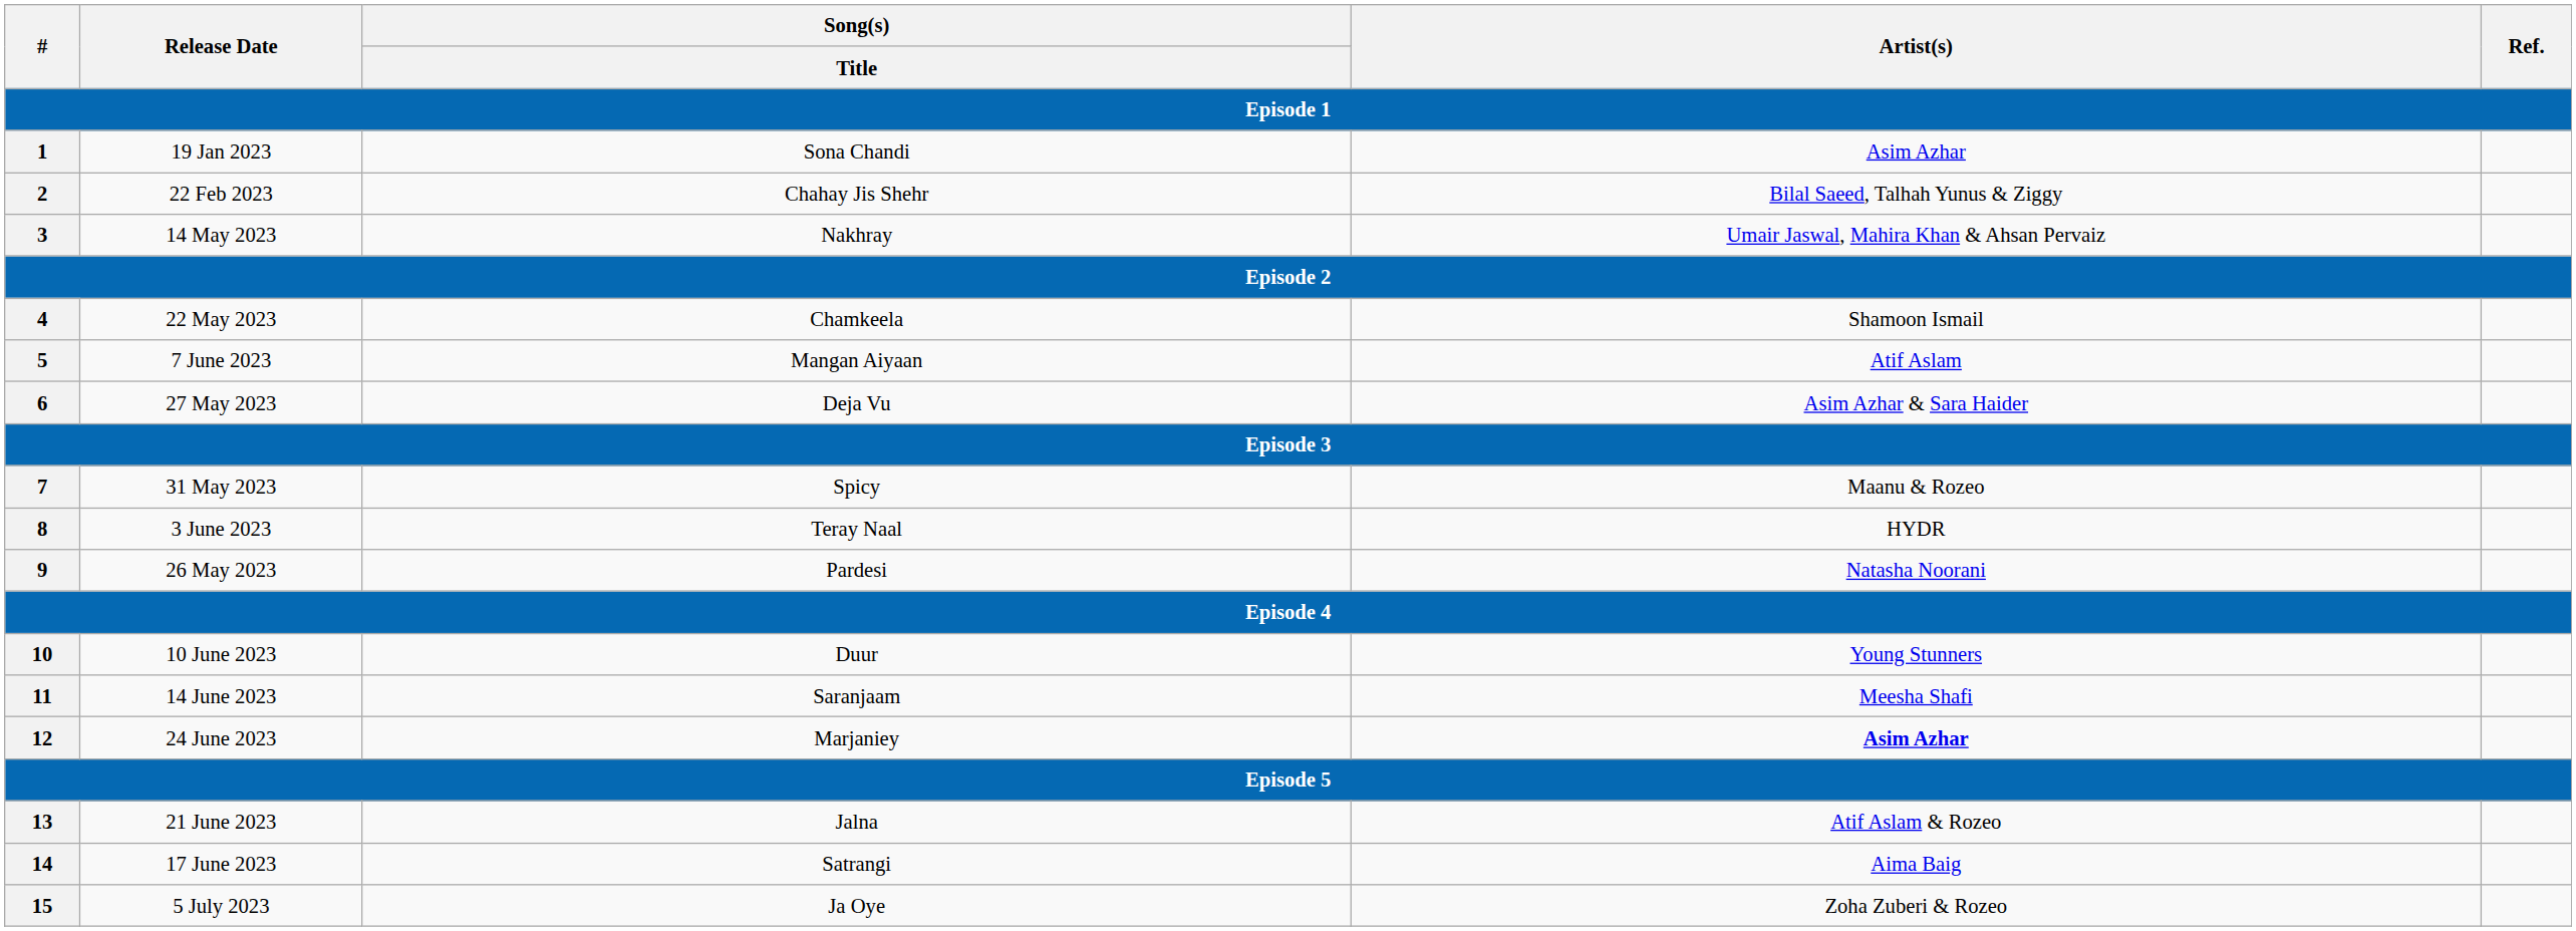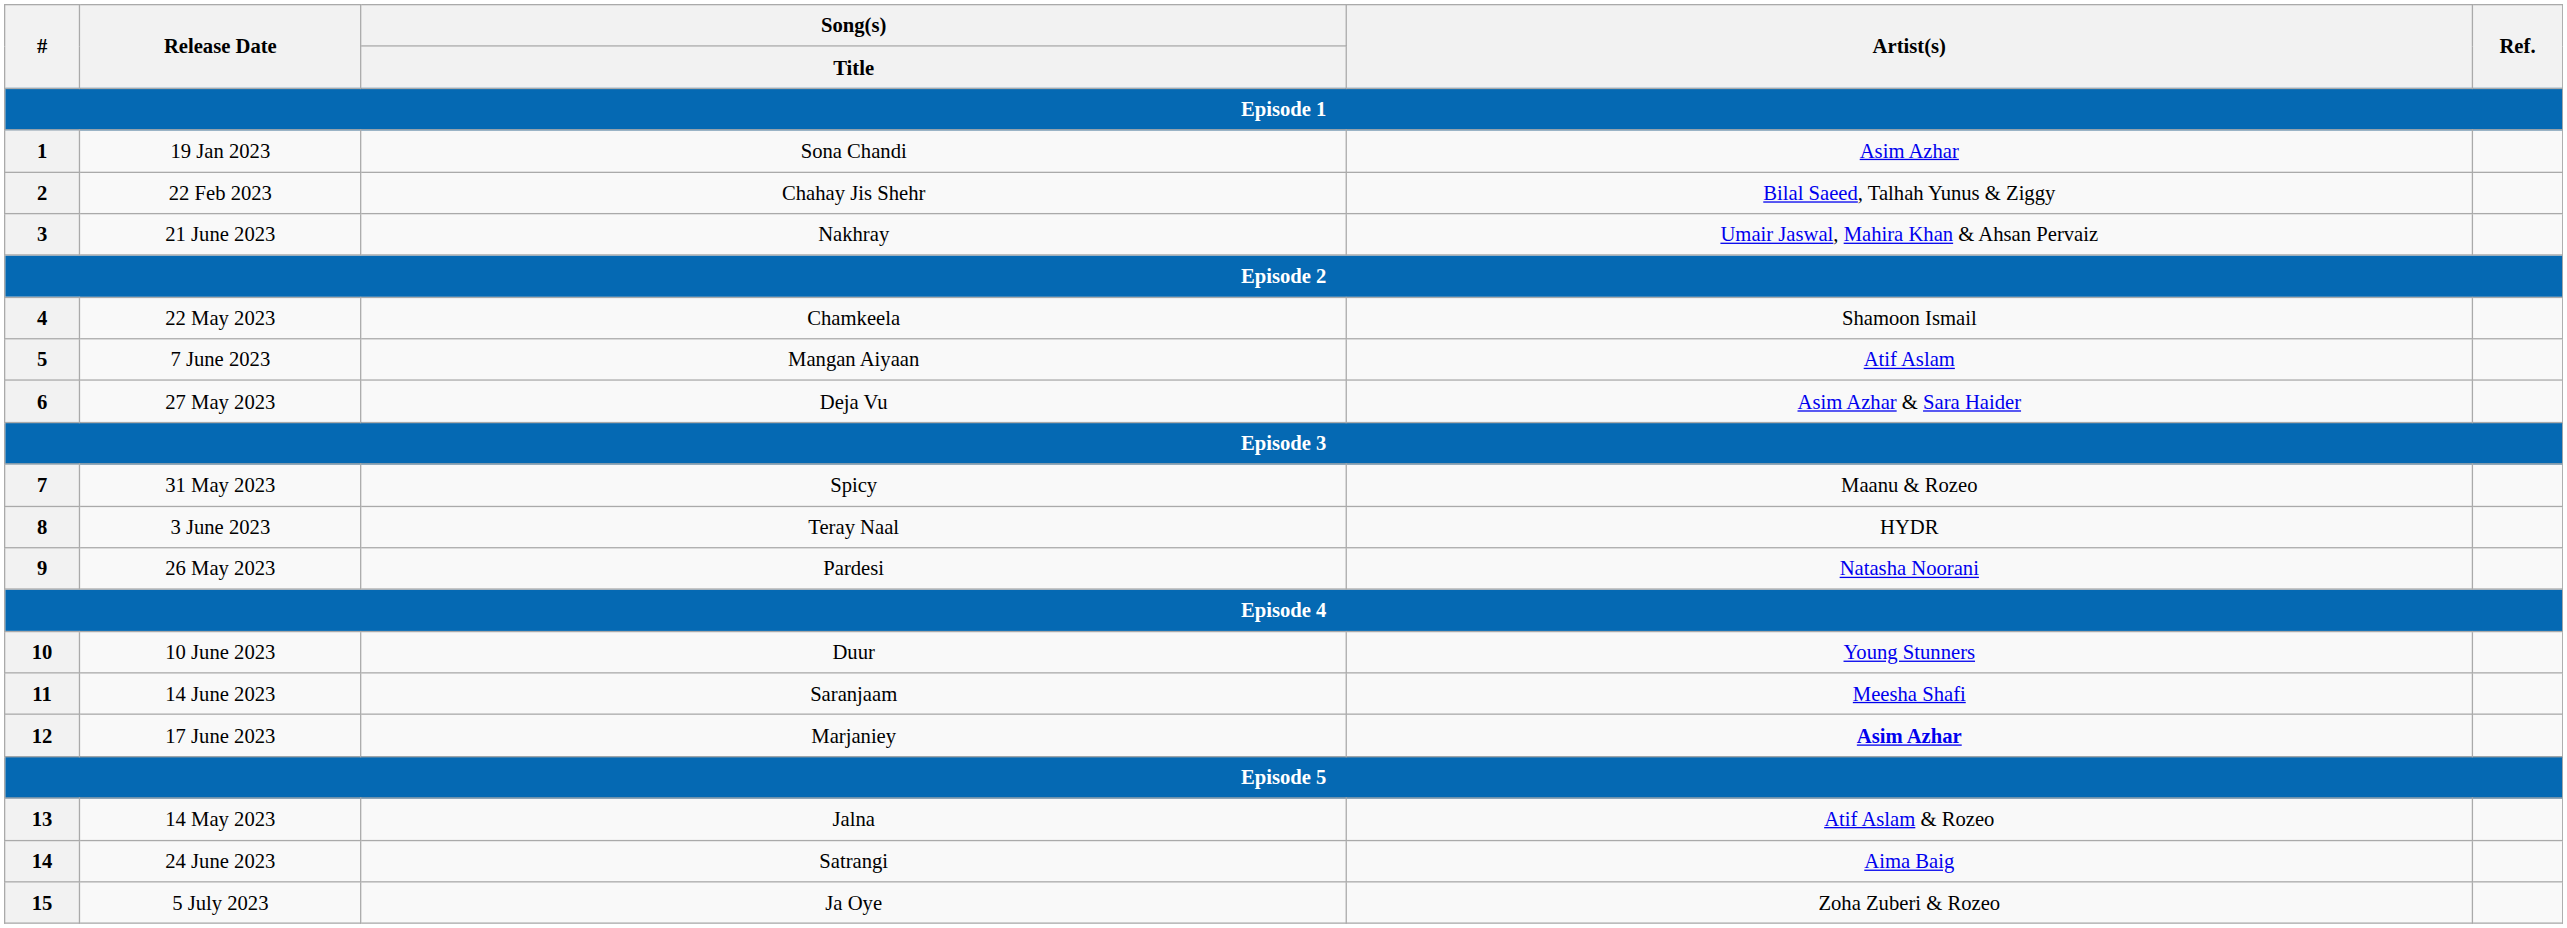3 | Release Date: 14 May 2023 -> 21 June 2023
12 | Release Date: 24 June 2023 -> 17 June 2023
13 | Release Date: 21 June 2023 -> 14 May 2023
14 | Release Date: 17 June 2023 -> 24 June 2023
